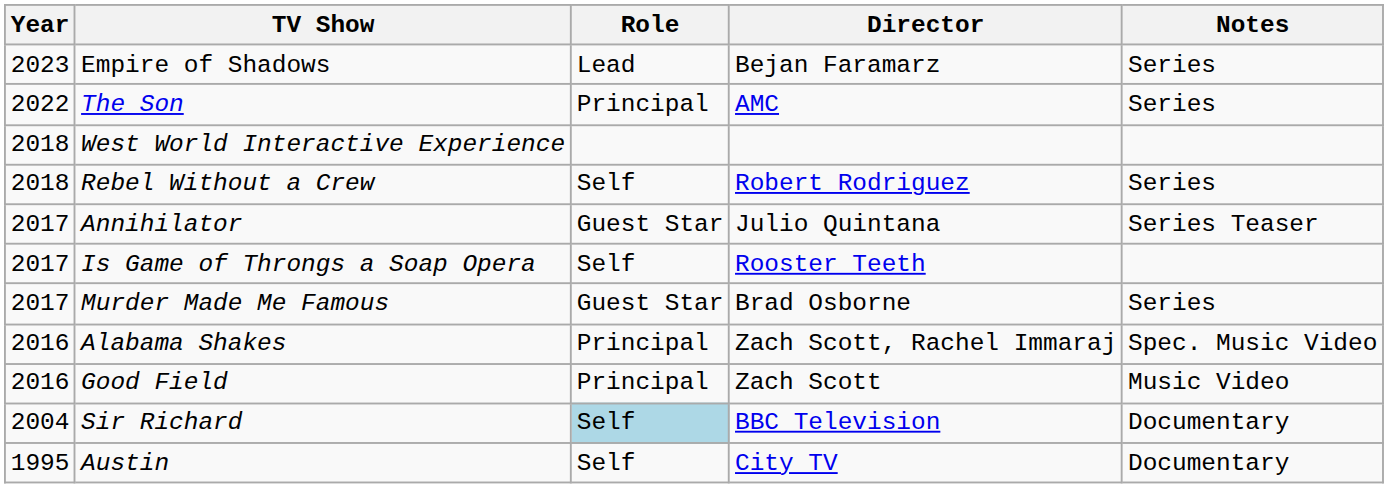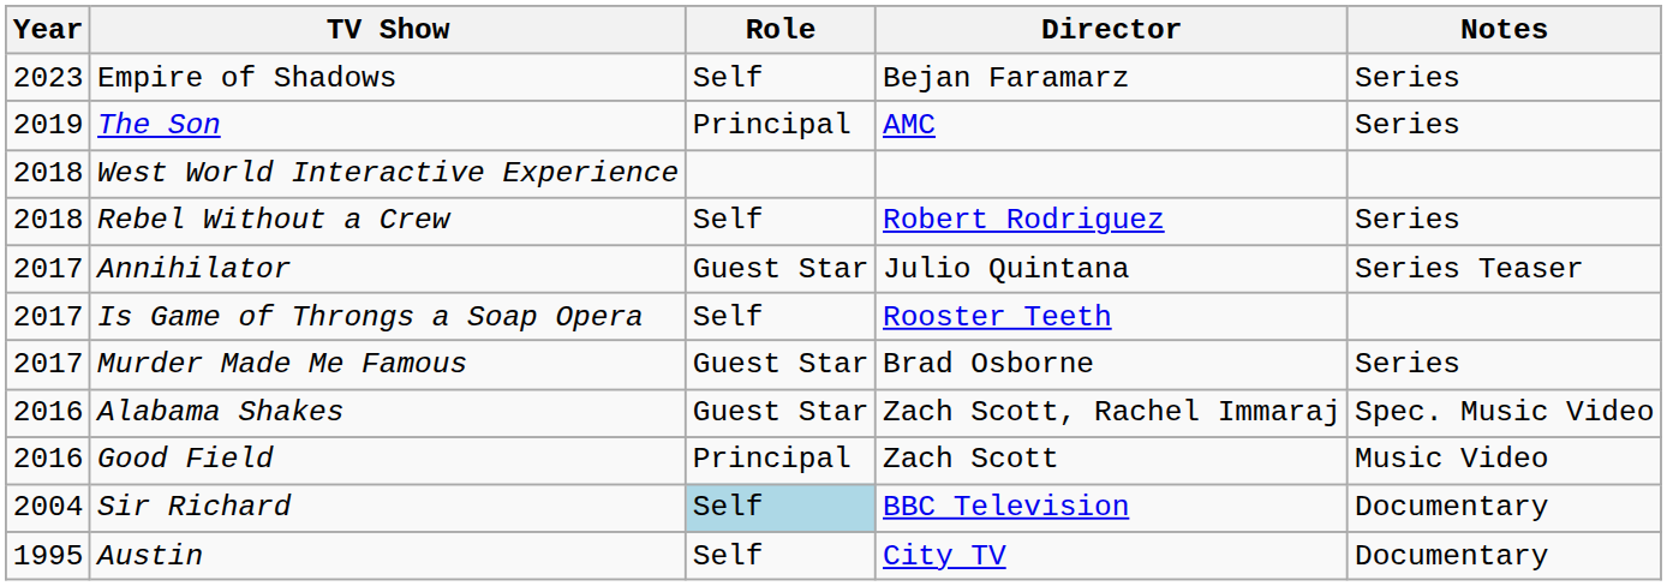Empire of Shadows | Role: Lead -> Self
The Son | Year: 2022 -> 2019
Alabama Shakes | Role: Principal -> Guest Star
